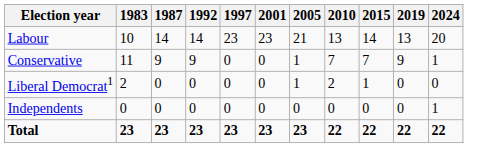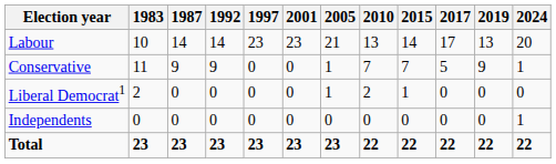+ column: 2017 | 17 | 5 | 0 | 0 | 22
